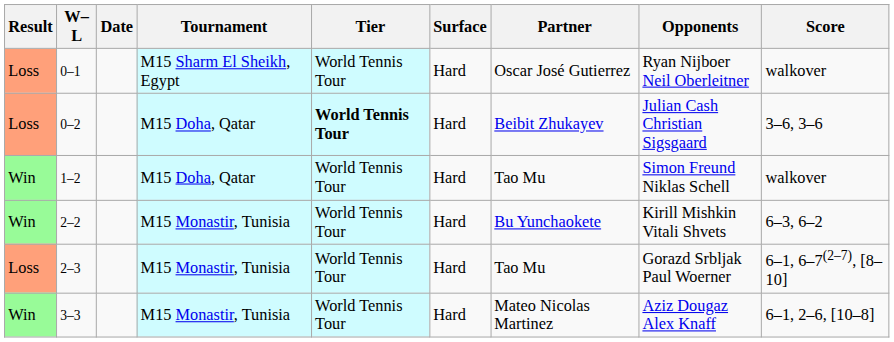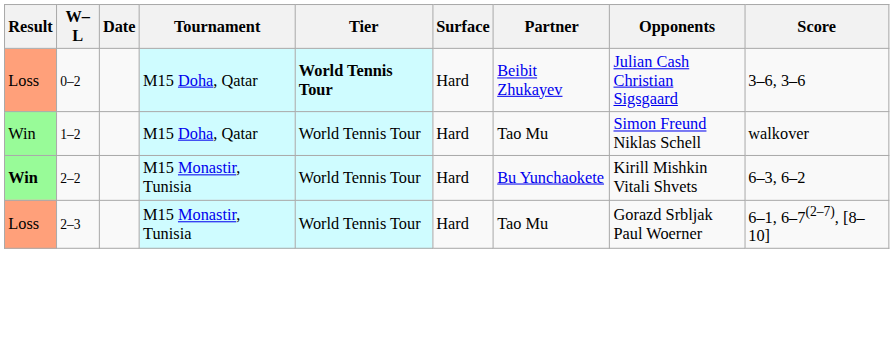- row: Loss | 0–1 | M15 Sharm El Sheikh, Egypt | World Tennis Tour | Hard | Oscar José Gutierrez | Ryan Nijboer Neil Oberleitner | walkover
2–2 | Result: normal -> bold
- row: Win | 3–3 | M15 Monastir, Tunisia | World Tennis Tour | Hard | Mateo Nicolas Martinez | Aziz Dougaz Alex Knaff | 6–1, 2–6, [10–8]
